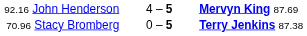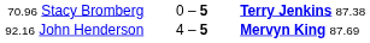rows swapped: 70.96 Stacy Bromberg <-> 92.16 John Henderson
